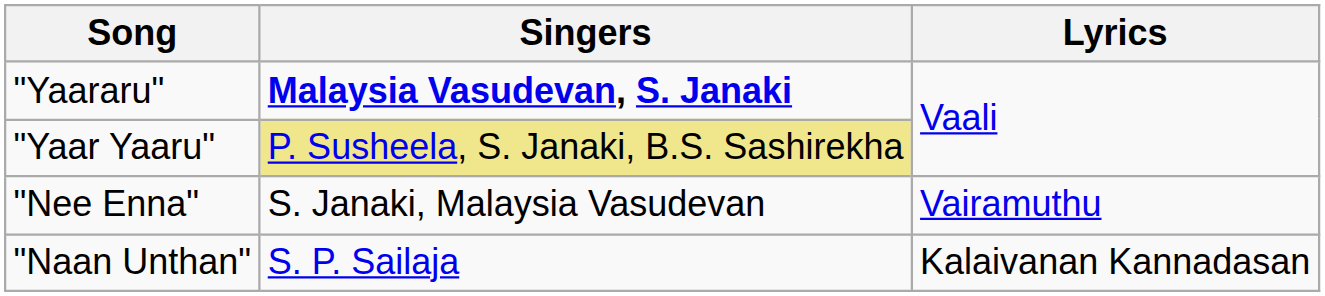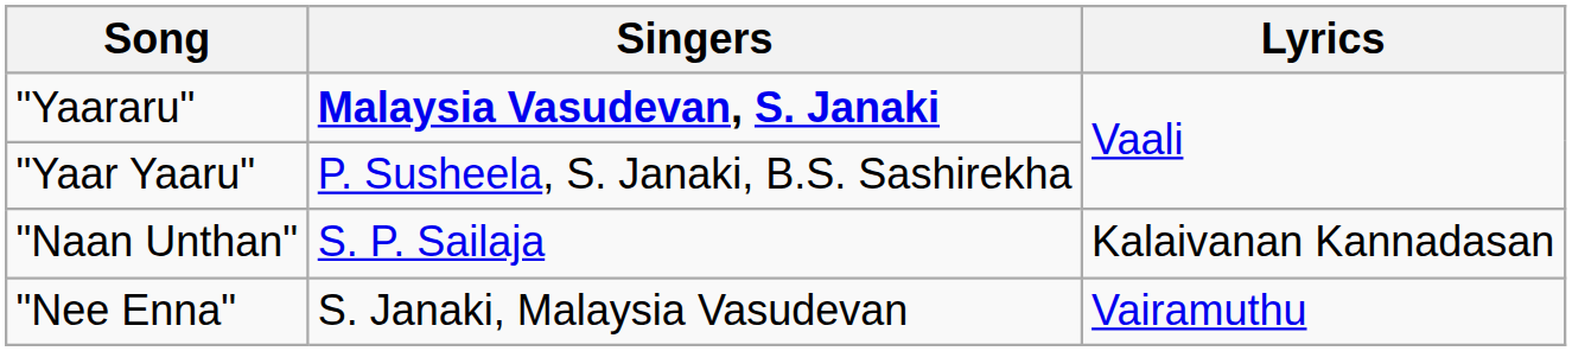"Yaar Yaaru" | Singers: khaki background -> no background
rows swapped: "Naan Unthan" <-> "Nee Enna"
